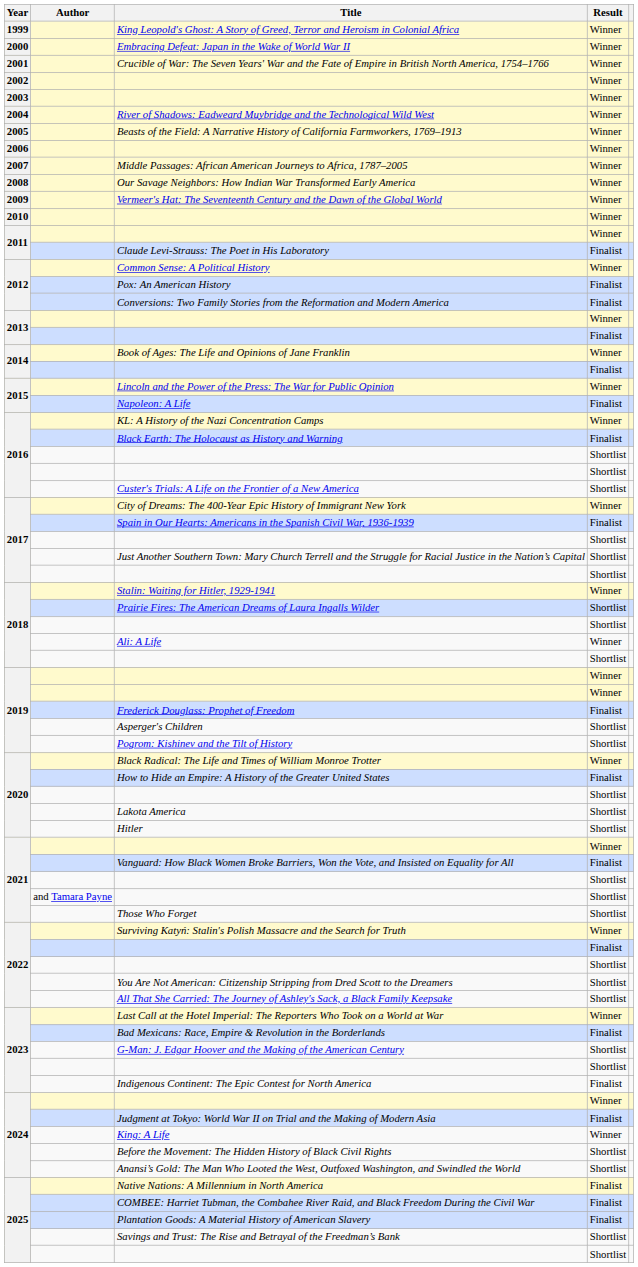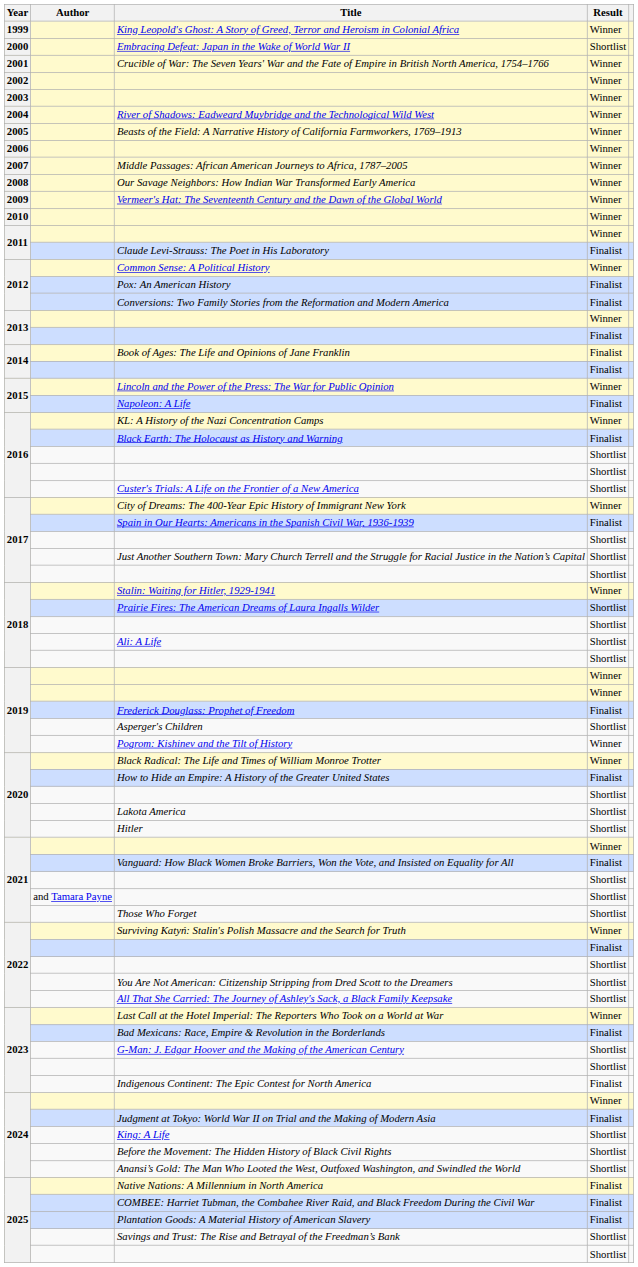Embracing Defeat: Japan in the Wake of World War II | Result: Winner -> Shortlist
Book of Ages: The Life and Opinions of Jane Franklin | Result: Winner -> Finalist
Ali: A Life | Result: Winner -> Shortlist
Pogrom: Kishinev and the Tilt of History | Result: Shortlist -> Winner
King: A Life | Result: Winner -> Shortlist
